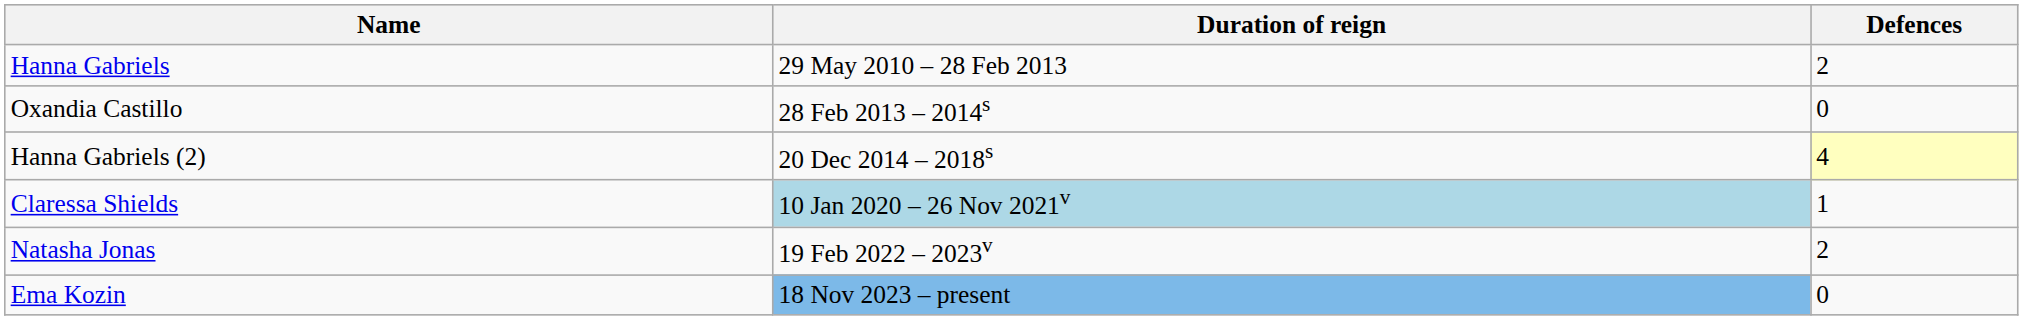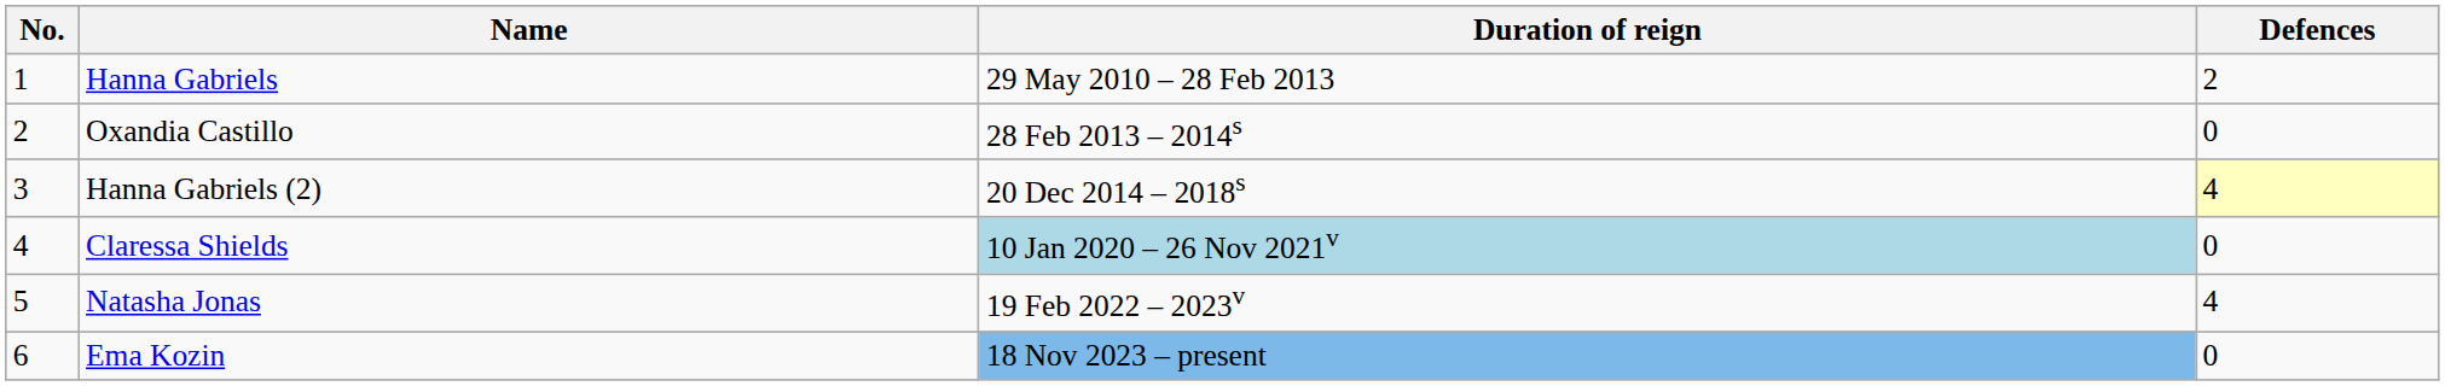+ column: No. | 1 | 2 | 3 | 4 | 5 | 6
Claressa Shields | Defences: 1 -> 0
Natasha Jonas | Defences: 2 -> 4
